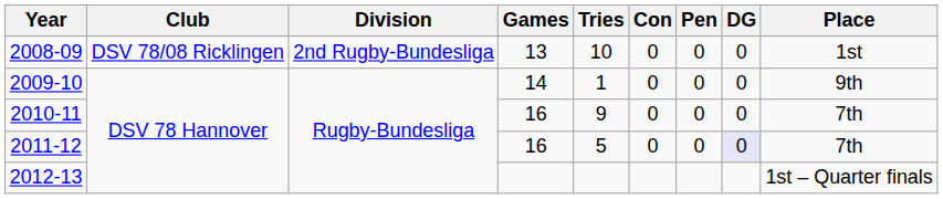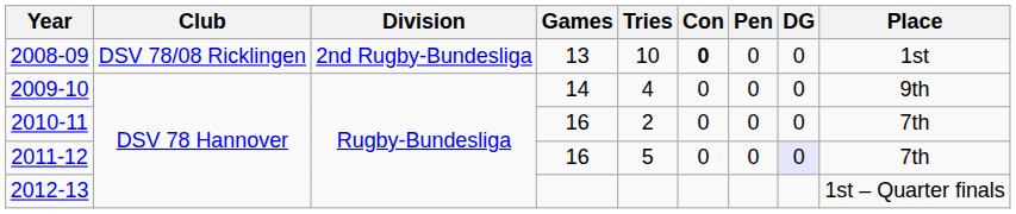2008-09 | Con: normal -> bold
2009-10 | Tries: 1 -> 4
2010-11 | Tries: 9 -> 2
